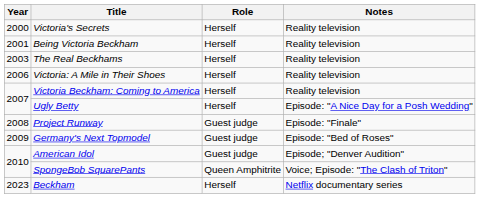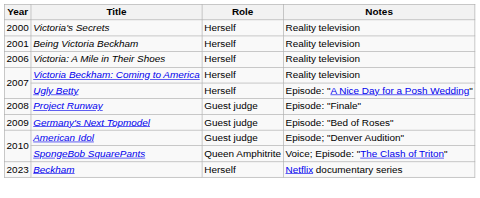- row: 2003 | The Real Beckhams | Herself | Reality television
